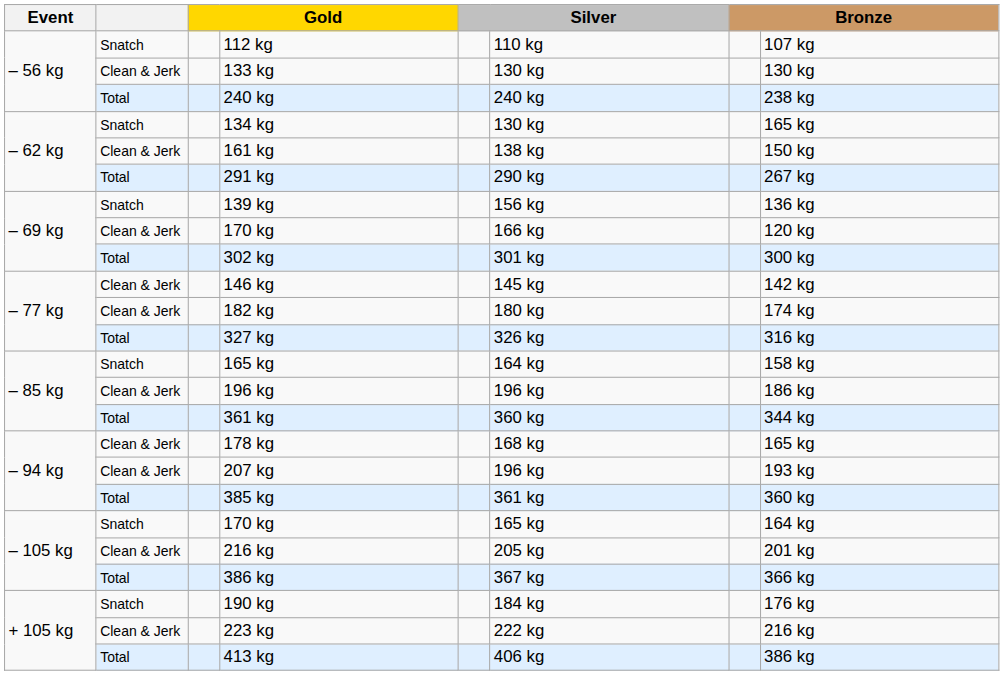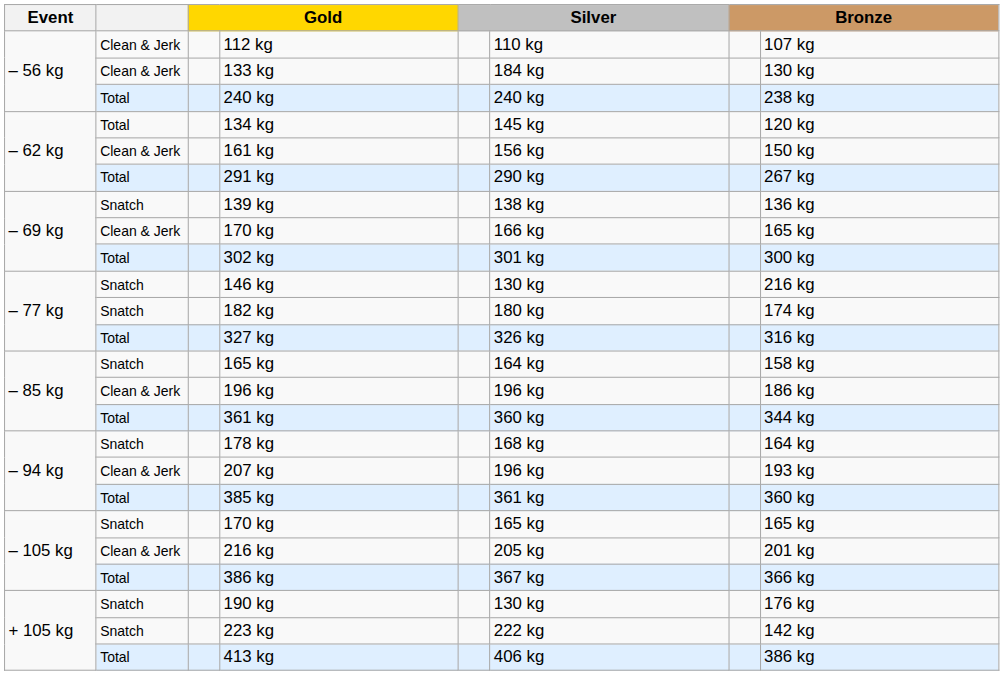112 kg | column 2: Snatch -> Clean & Jerk
133 kg | column 6: 130 kg -> 184 kg
134 kg | column 2: Snatch -> Total
134 kg | column 6: 130 kg -> 145 kg
134 kg | column 8: 165 kg -> 120 kg
161 kg | column 6: 138 kg -> 156 kg
139 kg | column 6: 156 kg -> 138 kg
– 69 kg / 170 kg | column 8: 120 kg -> 165 kg
146 kg | column 2: Clean & Jerk -> Snatch
146 kg | column 6: 145 kg -> 130 kg
146 kg | column 8: 142 kg -> 216 kg
182 kg | column 2: Clean & Jerk -> Snatch
178 kg | column 2: Clean & Jerk -> Snatch
178 kg | column 8: 165 kg -> 164 kg
– 105 kg / 170 kg | column 8: 164 kg -> 165 kg
190 kg | column 6: 184 kg -> 130 kg
223 kg | column 2: Clean & Jerk -> Snatch
223 kg | column 8: 216 kg -> 142 kg
